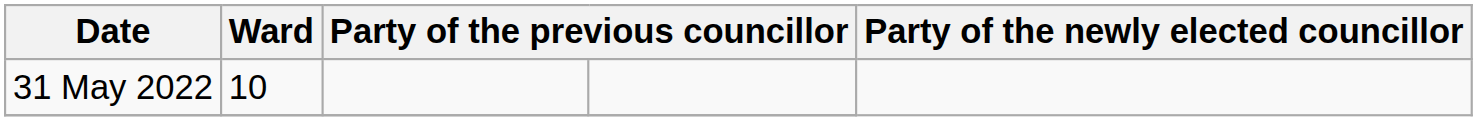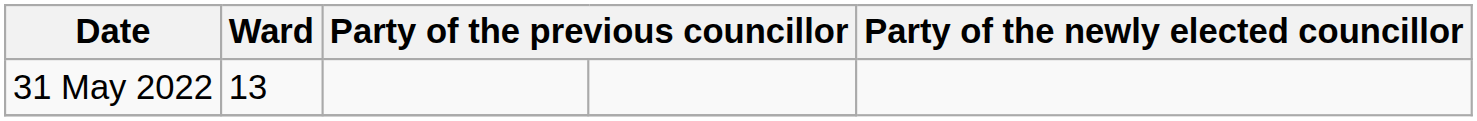31 May 2022 | Ward: 10 -> 13
